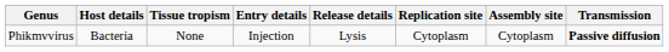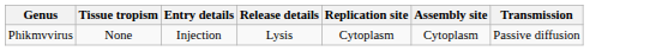- column: Host details | Bacteria
Phikmvvirus | Transmission: bold -> normal
